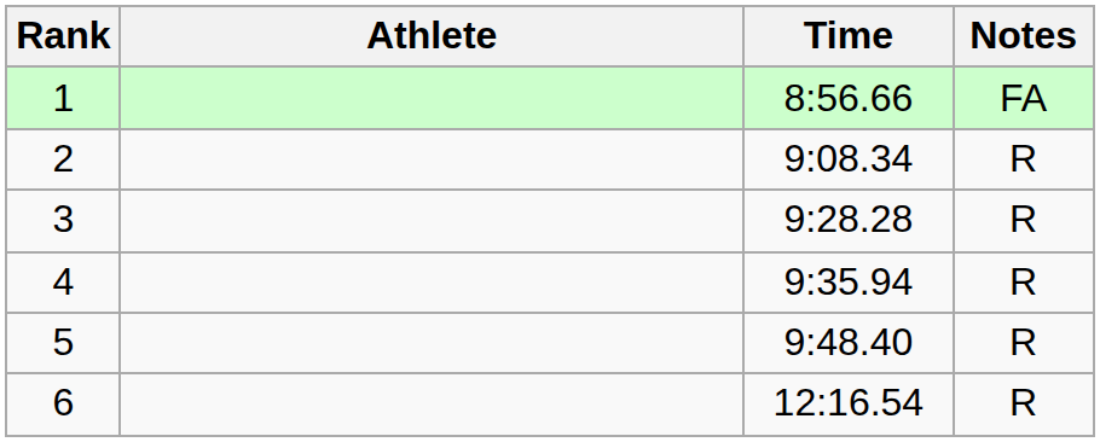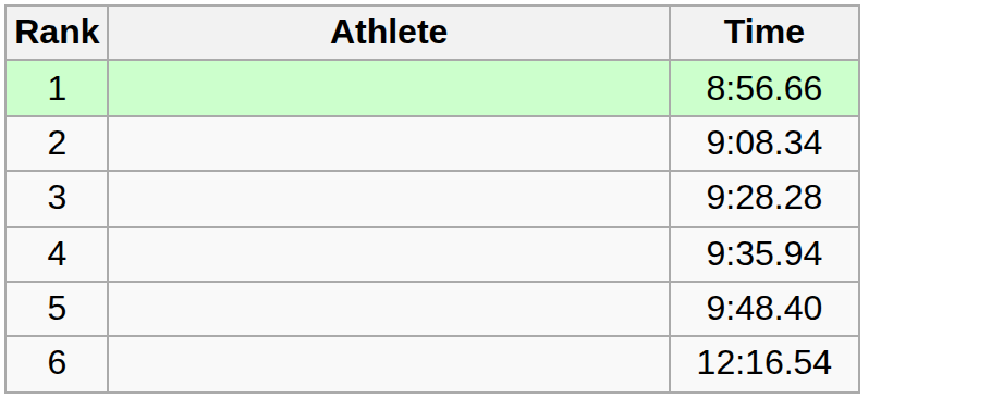- column: Notes | FA | R | R | R | R | R
